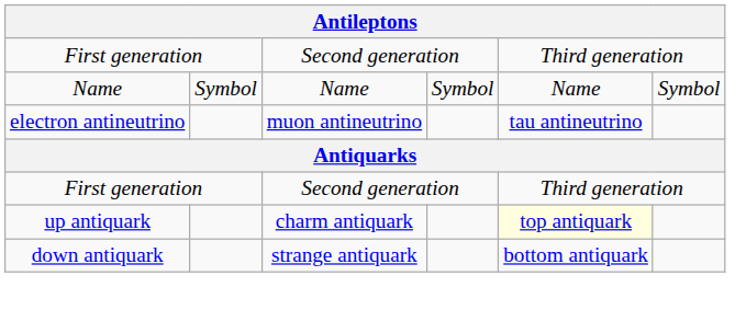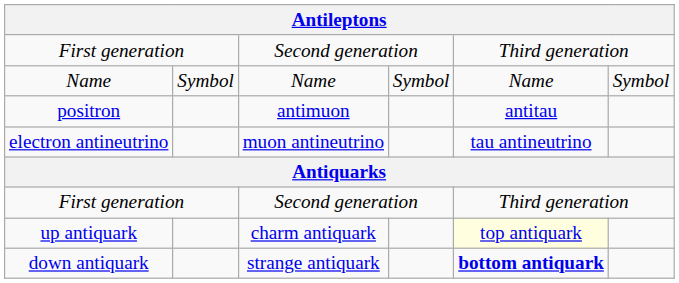+ row: positron | antimuon | antitau
down antiquark | column 5: normal -> bold
